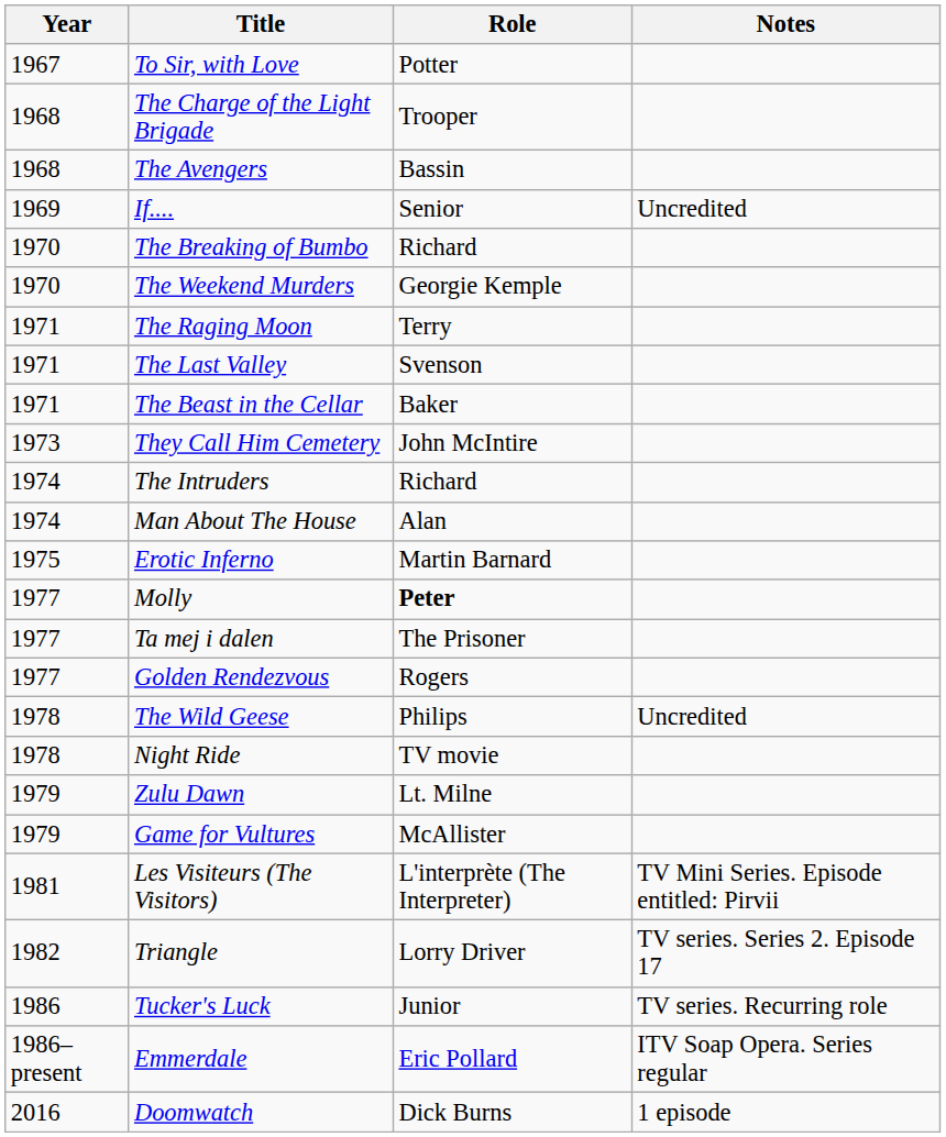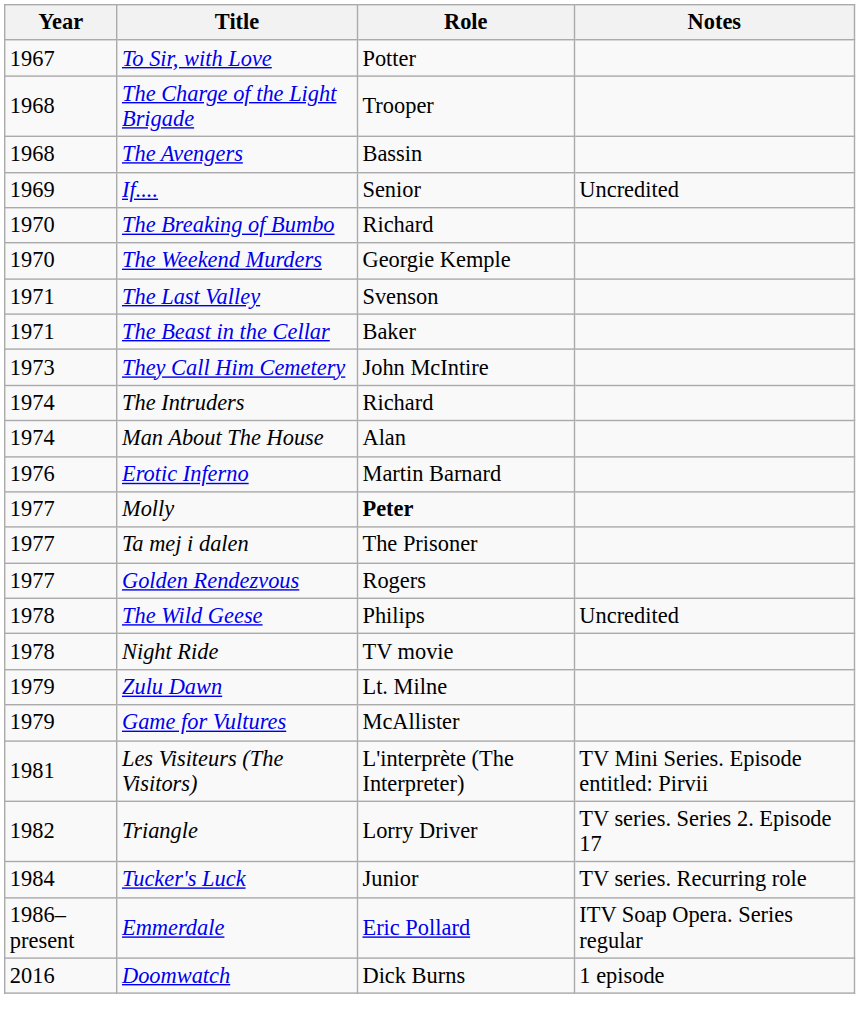- row: 1971 | The Raging Moon | Terry
Erotic Inferno | Year: 1975 -> 1976
Tucker's Luck | Year: 1986 -> 1984
